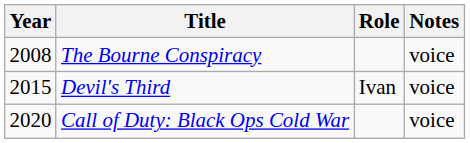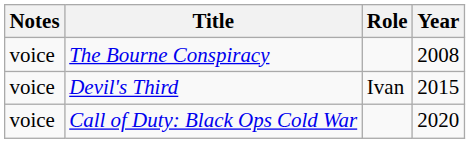columns swapped: Year <-> Notes
